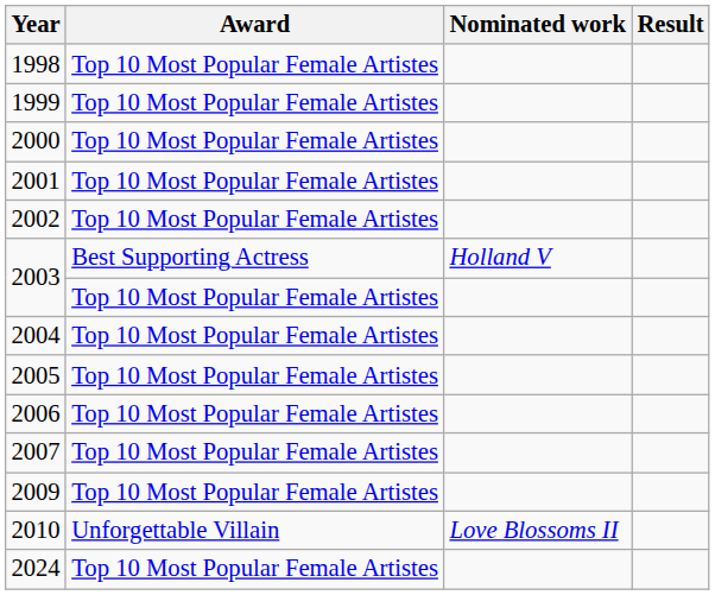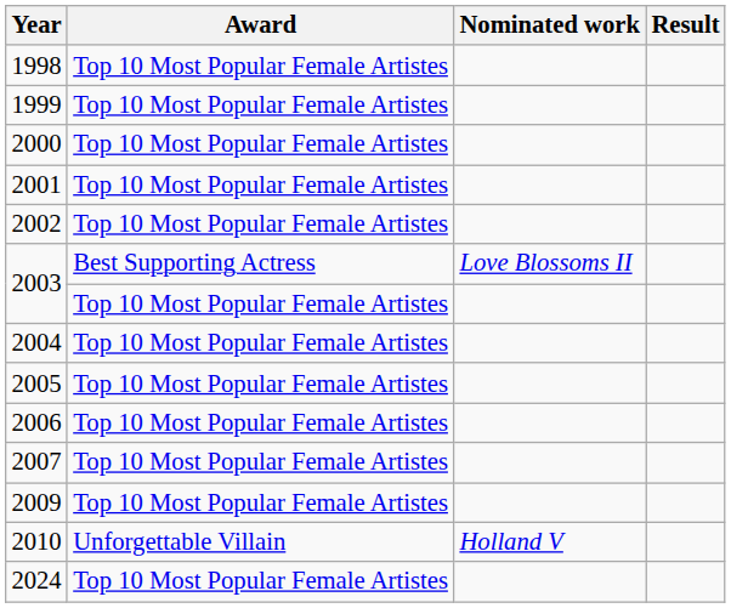2003 / Best Supporting Actress | Nominated work: Holland V -> Love Blossoms II
2010 | Nominated work: Love Blossoms II -> Holland V
